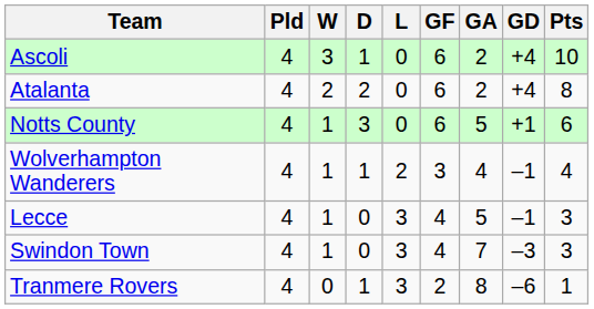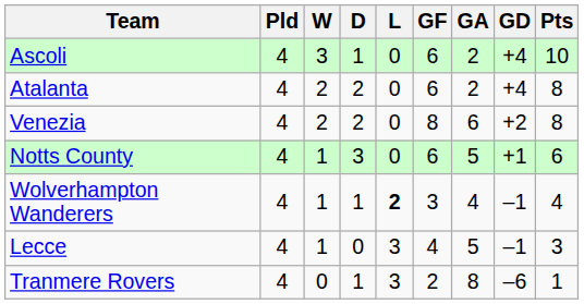+ row: Venezia | 4 | 2 | 2 | 0 | 8 | 6 | +2 | 8
Wolverhampton Wanderers | L: normal -> bold
- row: Swindon Town | 4 | 1 | 0 | 3 | 4 | 7 | –3 | 3
